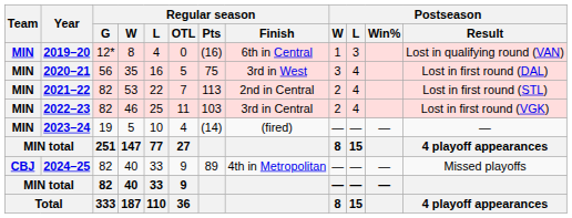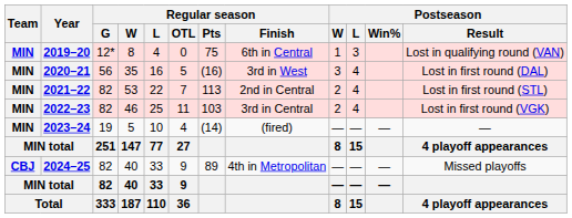2019–20 | Regular season / Pts: (16) -> 75
2020–21 | Regular season / Pts: 75 -> (16)
